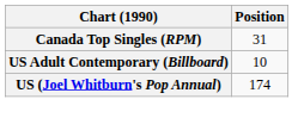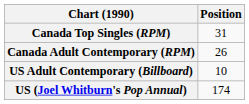+ row: Canada Adult Contemporary (RPM) | 26
